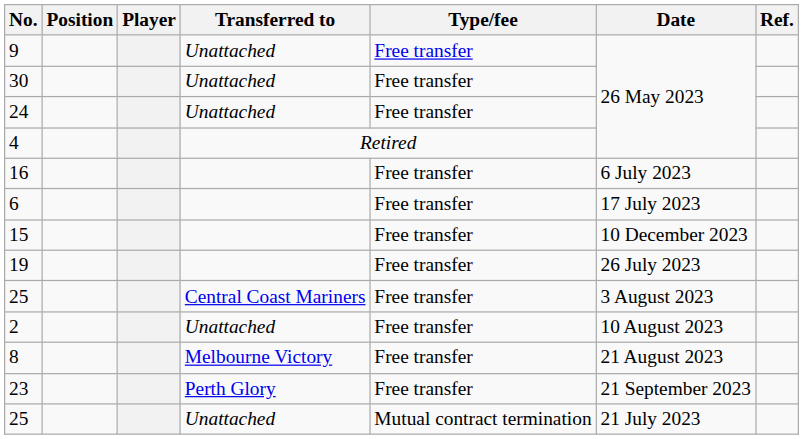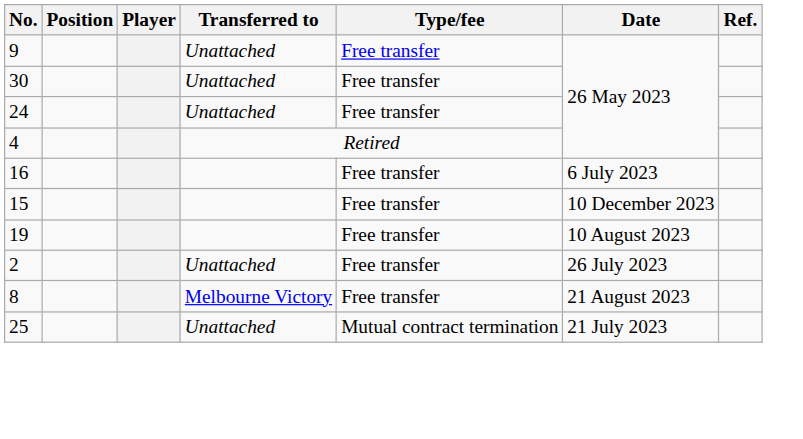- row: 6 | Free transfer | 17 July 2023
19 | Date: 26 July 2023 -> 10 August 2023
- row: 25 | Central Coast Mariners | Free transfer | 3 August 2023
2 | Date: 10 August 2023 -> 26 July 2023
- row: 23 | Perth Glory | Free transfer | 21 September 2023
